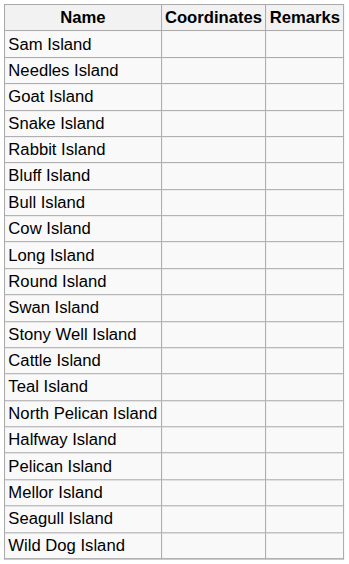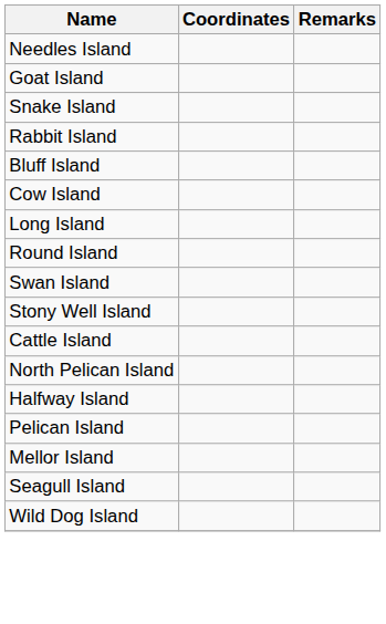- row: Sam Island
- row: Bull Island
- row: Teal Island
